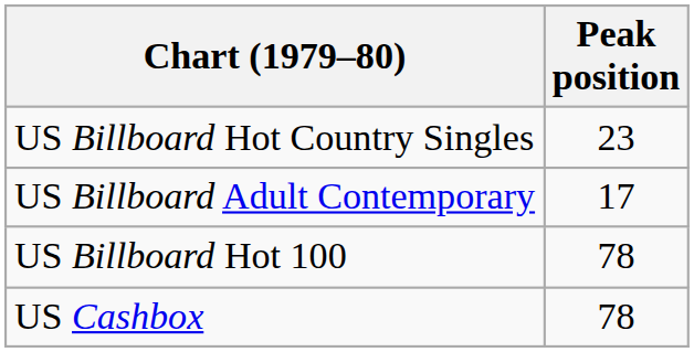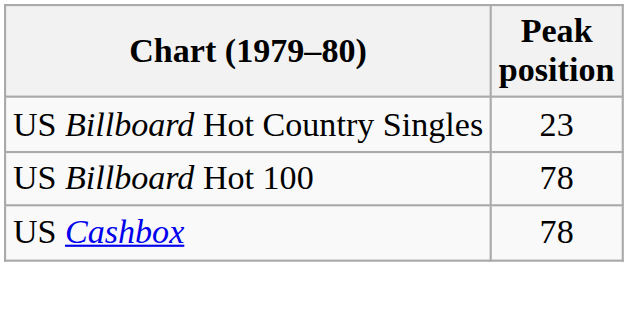- row: US Billboard Adult Contemporary | 17
